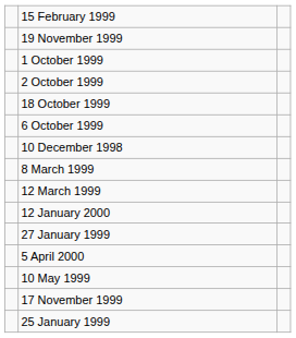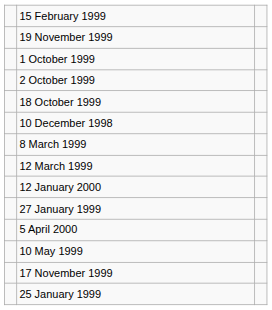- row: 6 October 1999
